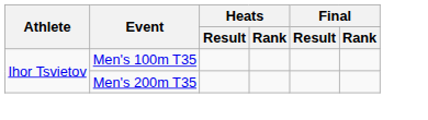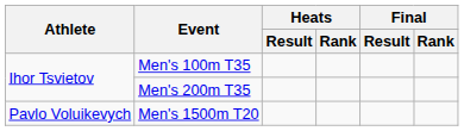+ row: Pavlo Voluikevych | Men's 1500m T20
